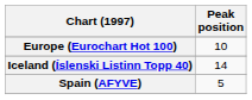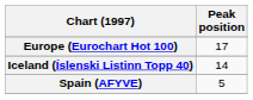Europe (Eurochart Hot 100) | Peak position: 10 -> 17
